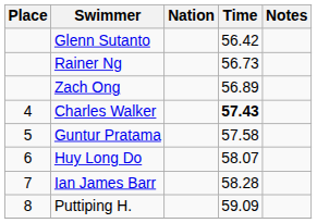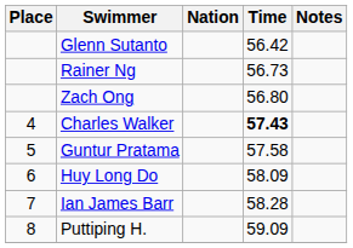Zach Ong | Time: 56.89 -> 56.80
Huy Long Do | Time: 58.07 -> 58.09
